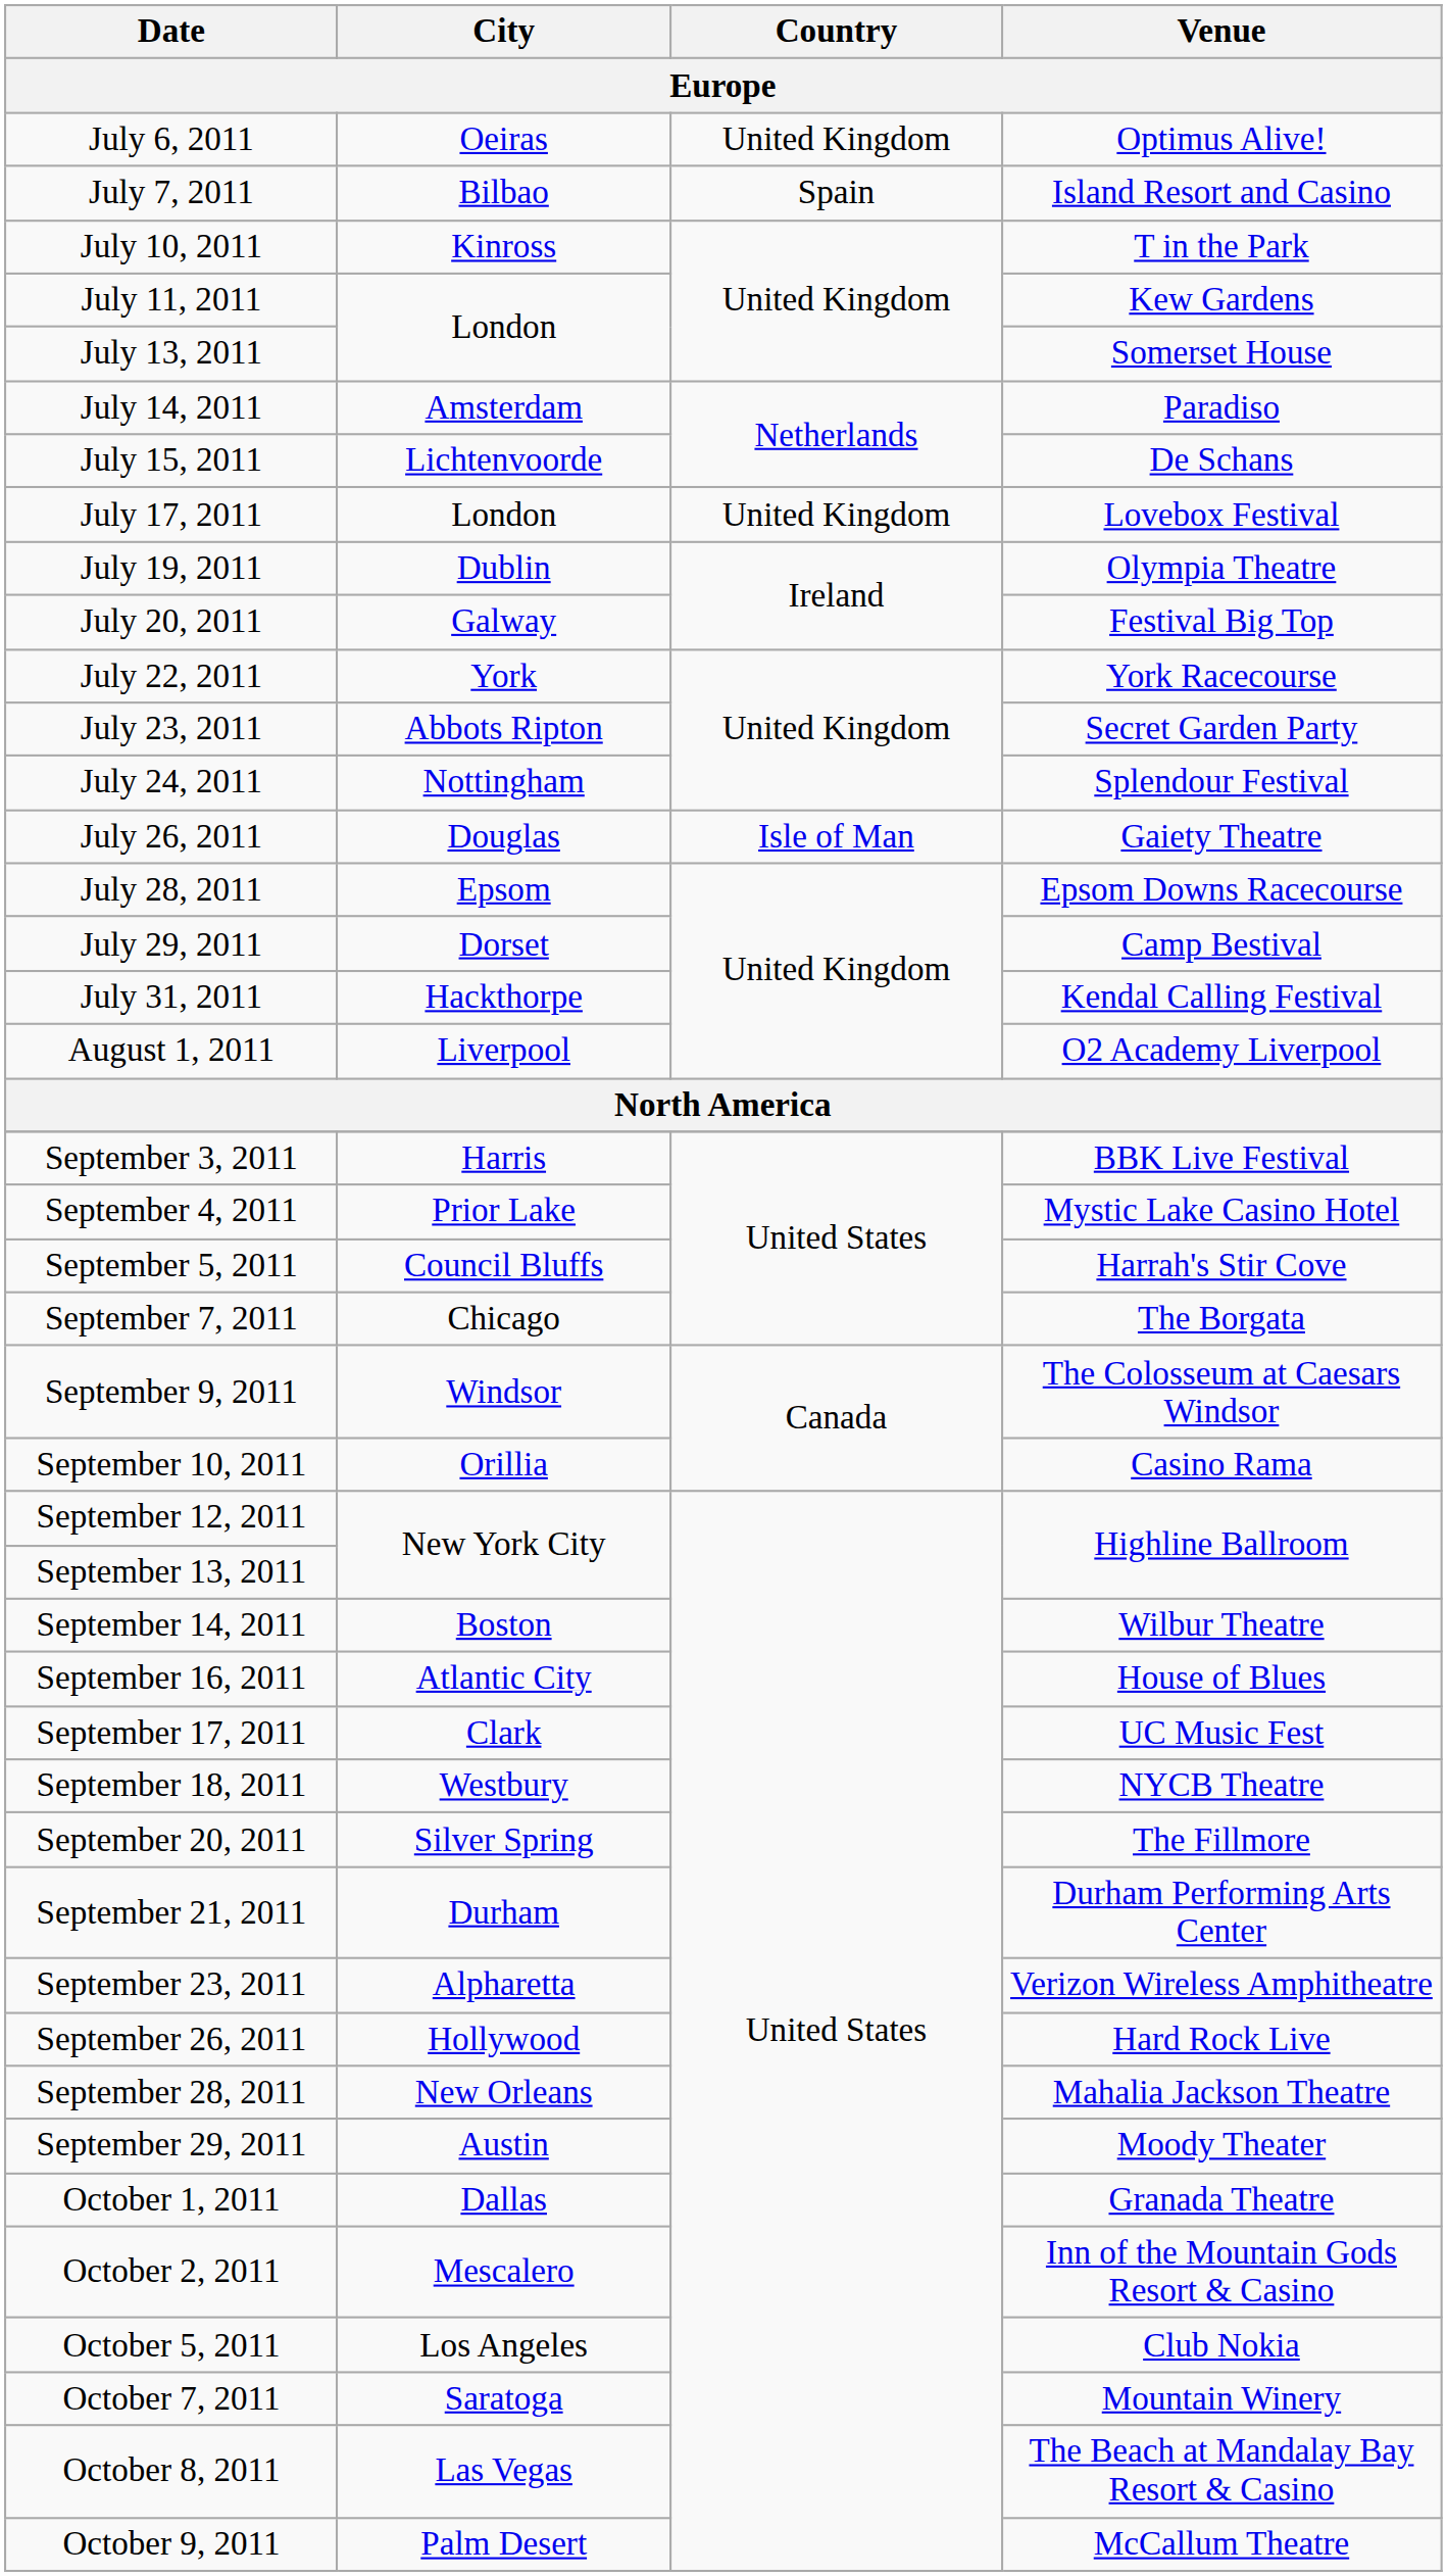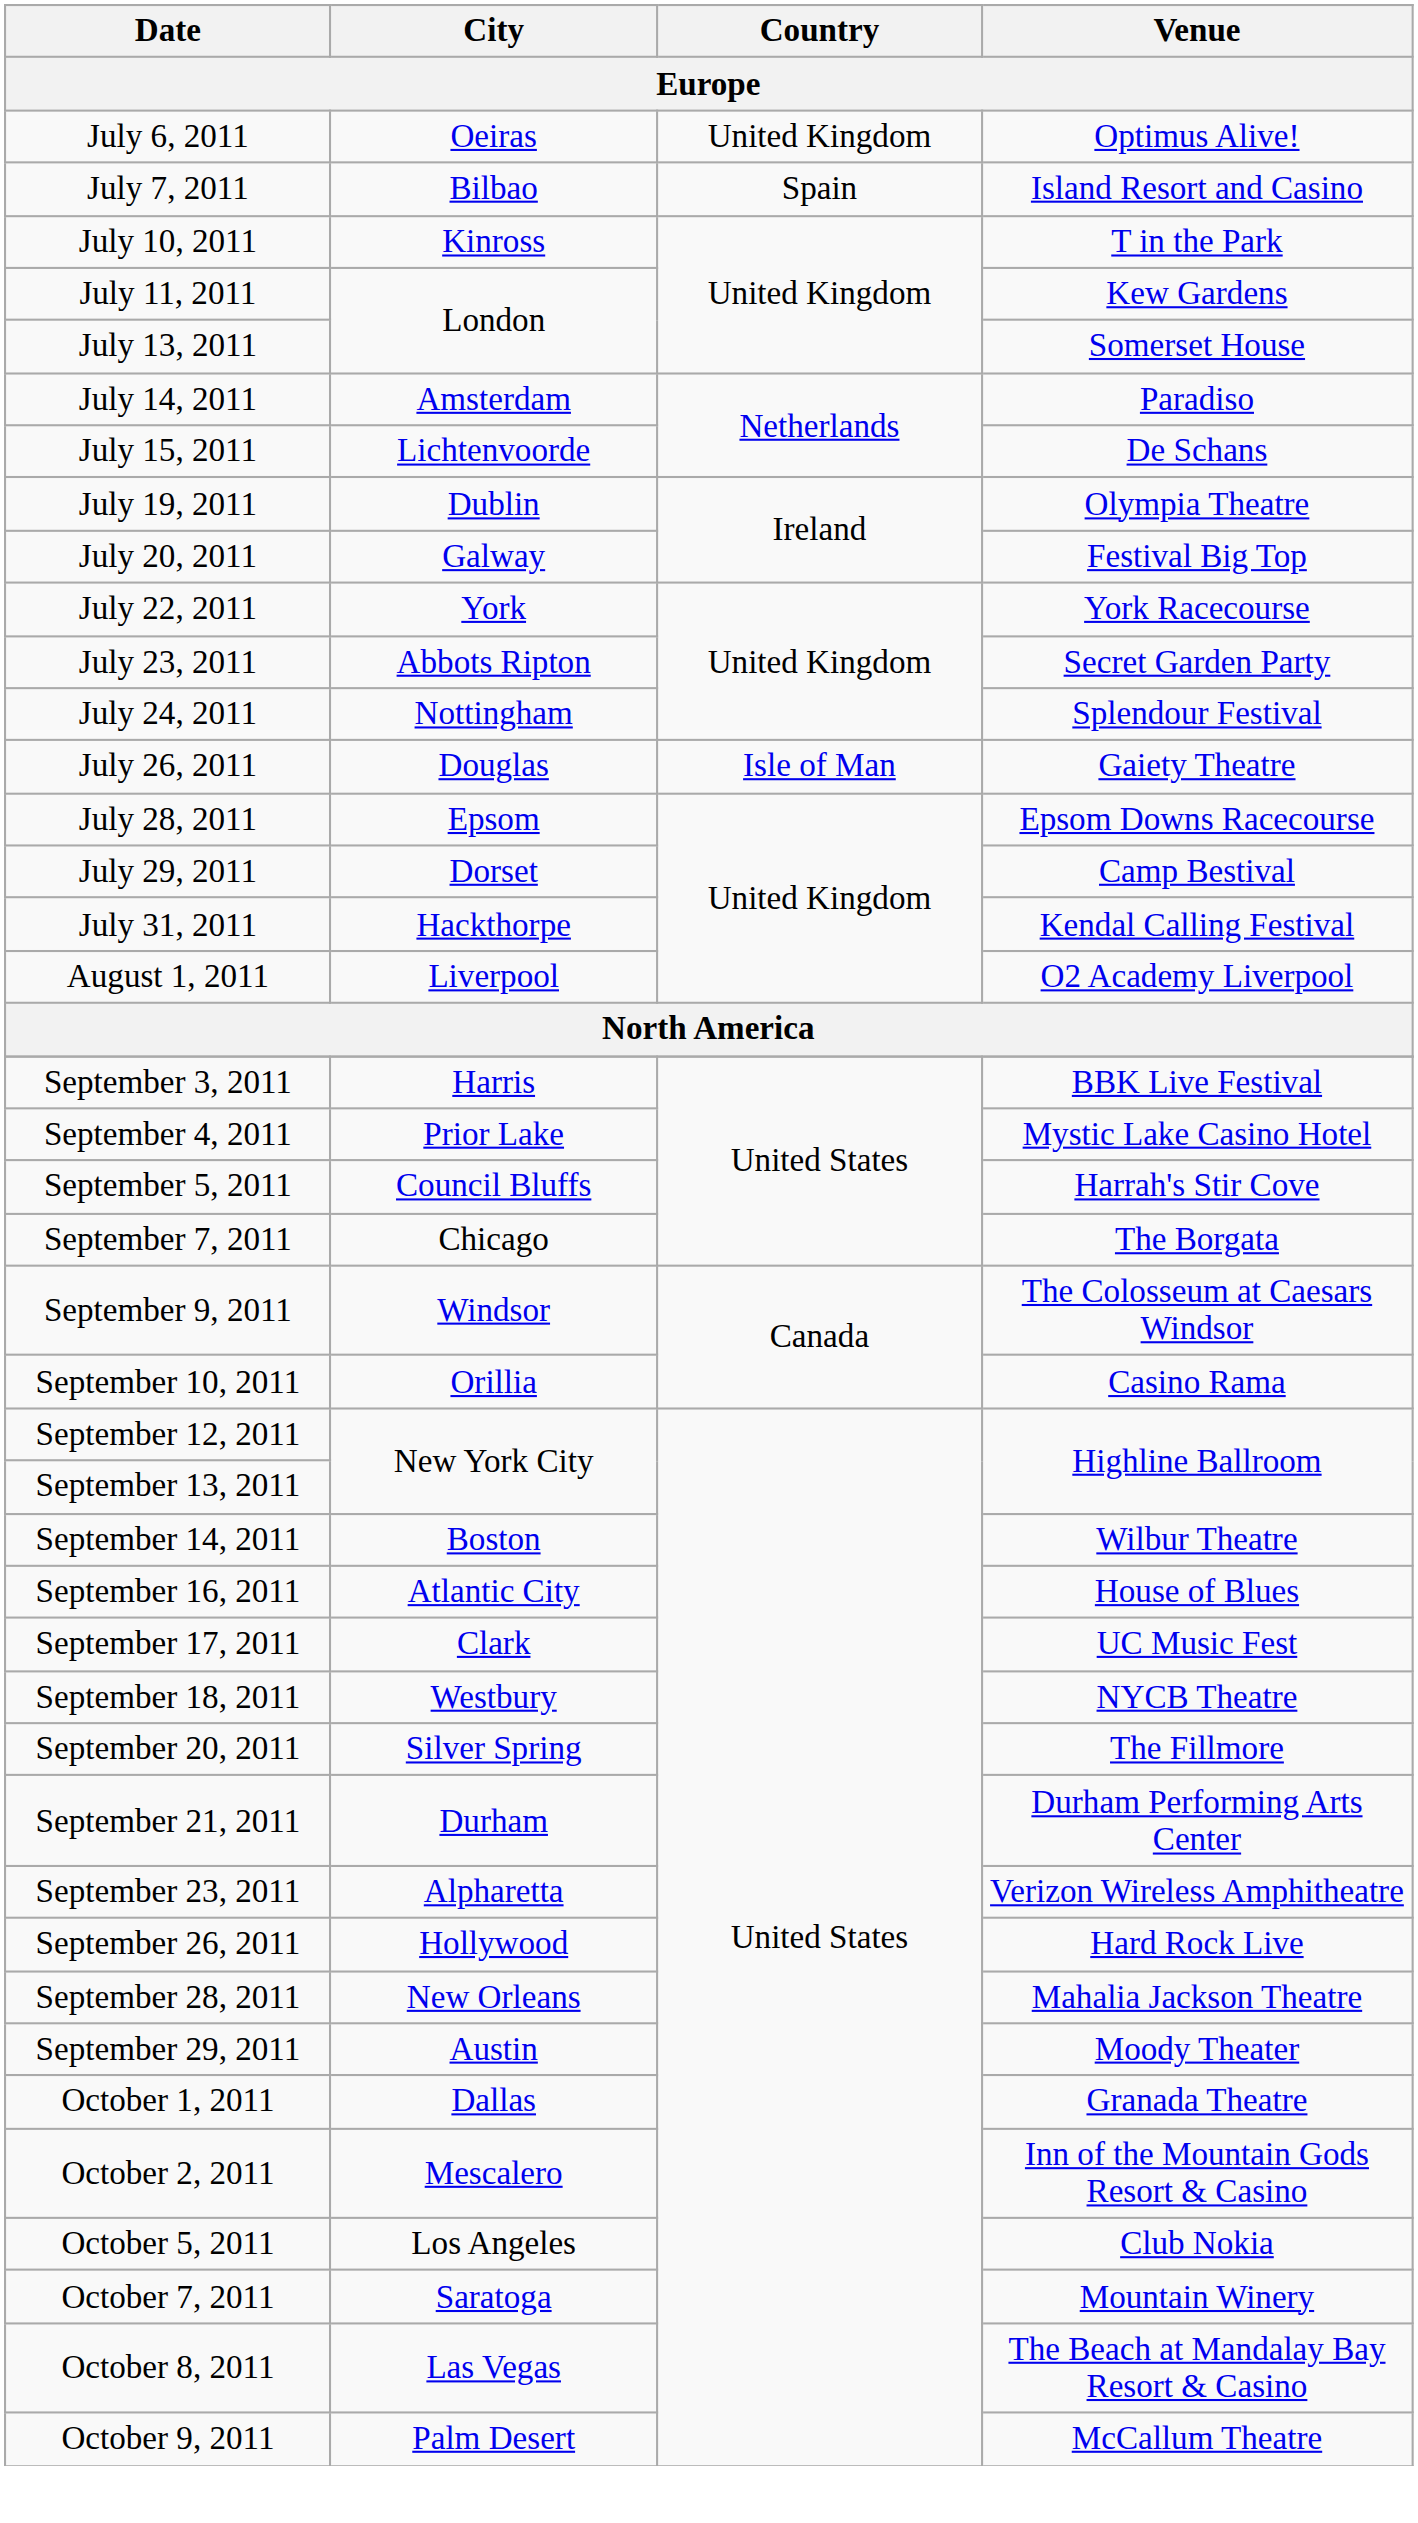- row: July 17, 2011 | London | United Kingdom | Lovebox Festival
